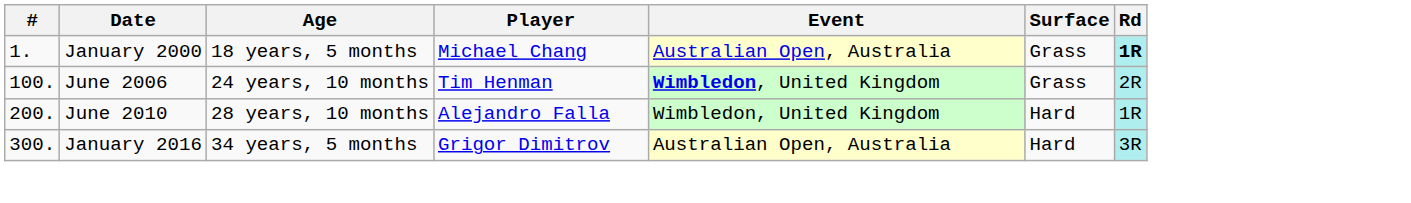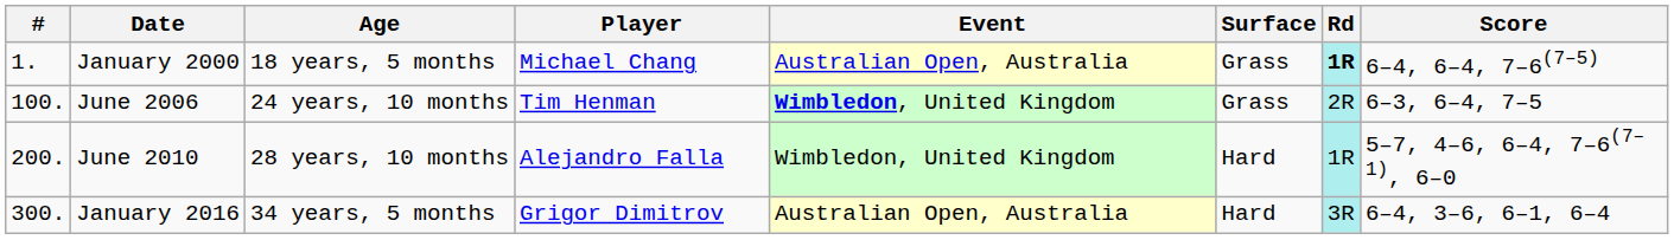+ column: Score | 6–4, 6–4, 7–6(7–5) | 6–3, 6–4, 7–5 | 5–7, 4–6, 6–4, 7–6(7–1), 6–0 | 6–4, 3–6, 6–1, 6–4
